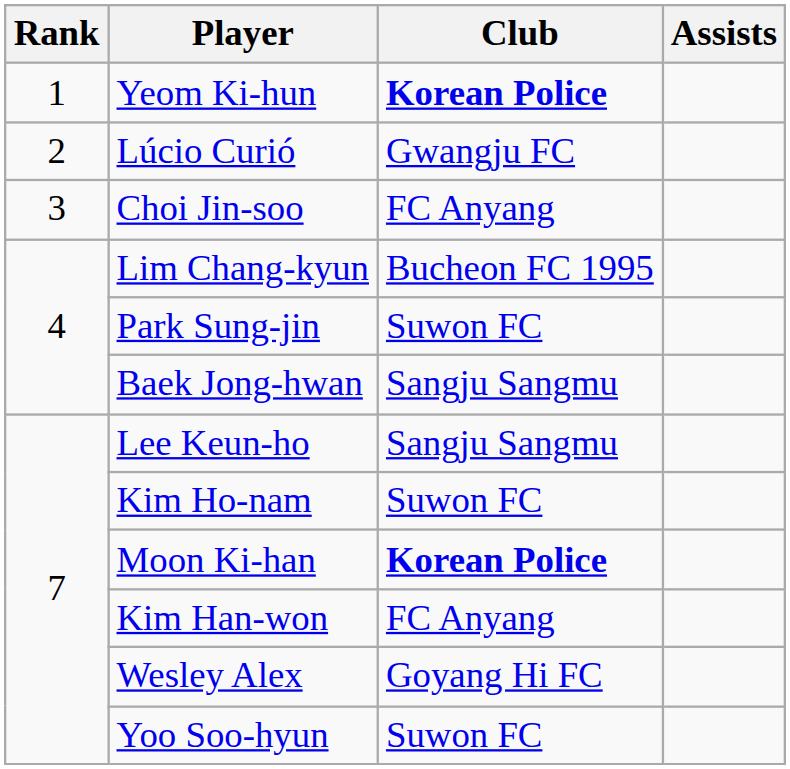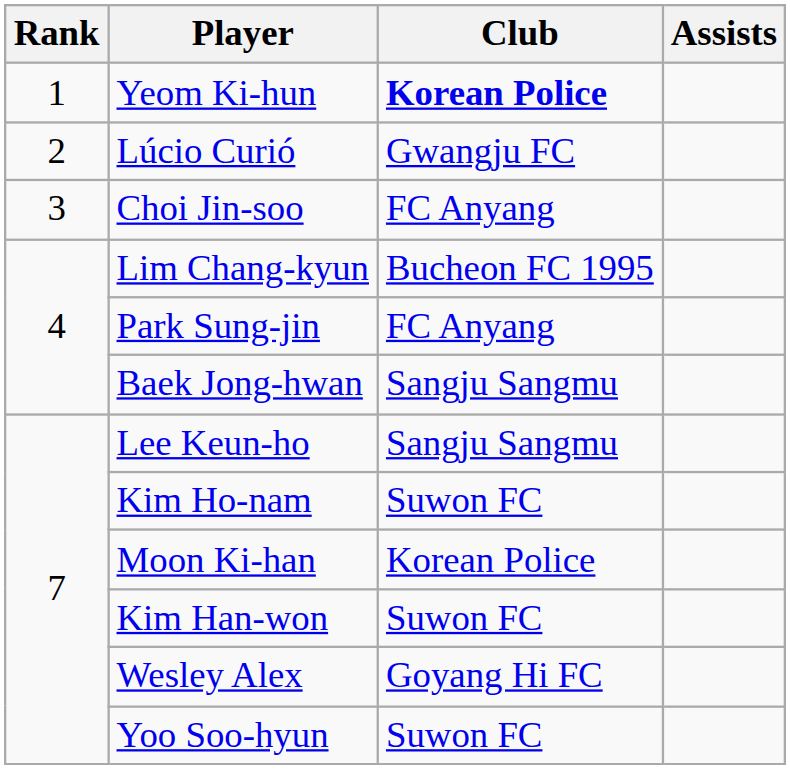Park Sung-jin | Club: Suwon FC -> FC Anyang
Moon Ki-han | Club: bold -> normal
Kim Han-won | Club: FC Anyang -> Suwon FC
